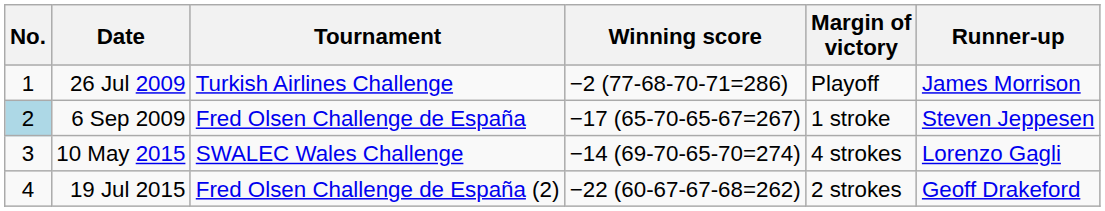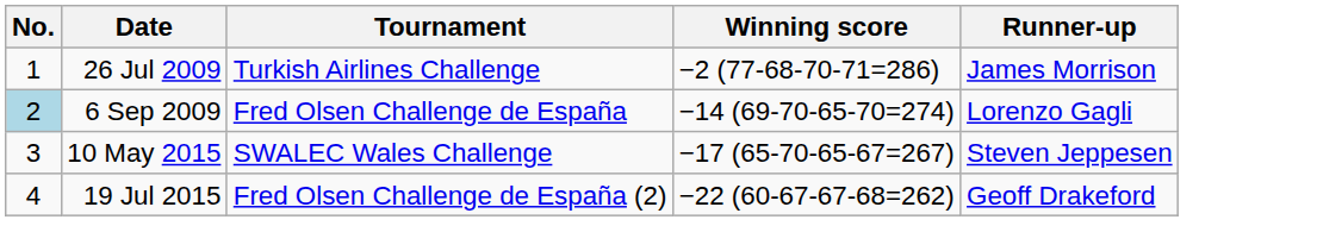- column: Margin of victory | Playoff | 1 stroke | 4 strokes | 2 strokes
6 Sep 2009 | Winning score: −17 (65-70-65-67=267) -> −14 (69-70-65-70=274)
6 Sep 2009 | Runner-up: Steven Jeppesen -> Lorenzo Gagli
10 May 2015 | Winning score: −14 (69-70-65-70=274) -> −17 (65-70-65-67=267)
10 May 2015 | Runner-up: Lorenzo Gagli -> Steven Jeppesen
